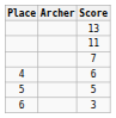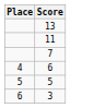- column: Archer
